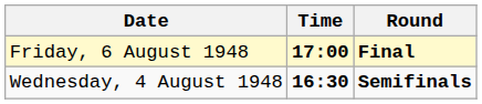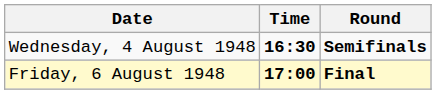rows swapped: Wednesday, 4 August 1948 <-> Friday, 6 August 1948
